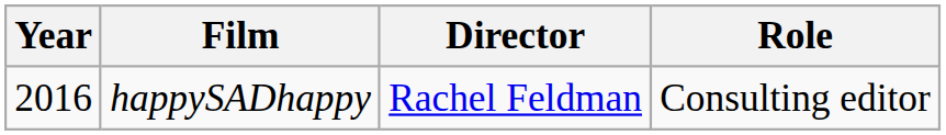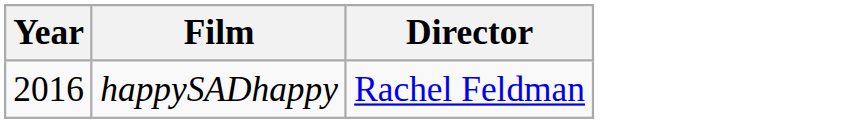- column: Role | Consulting editor
